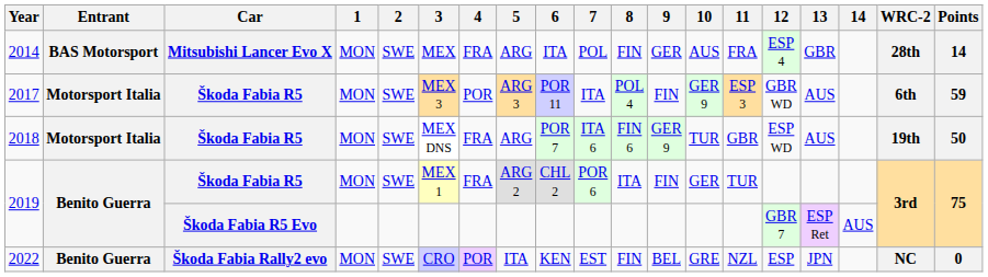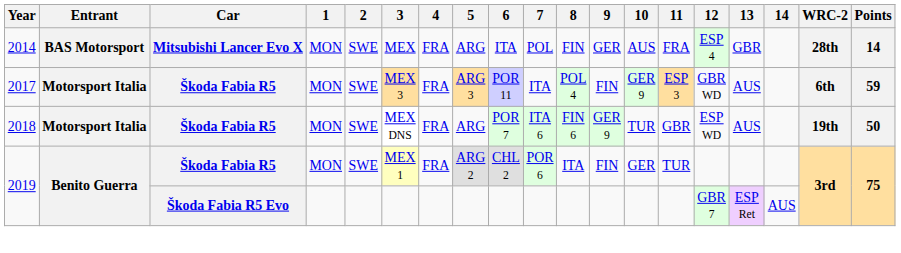2017 | 4: POR -> FRA
- row: 2022 | Benito Guerra | Škoda Fabia Rally2 evo | MON | SWE | CRO | POR | ITA | KEN | EST | FIN | BEL | GRE | NZL | ESP | JPN | NC | 0
